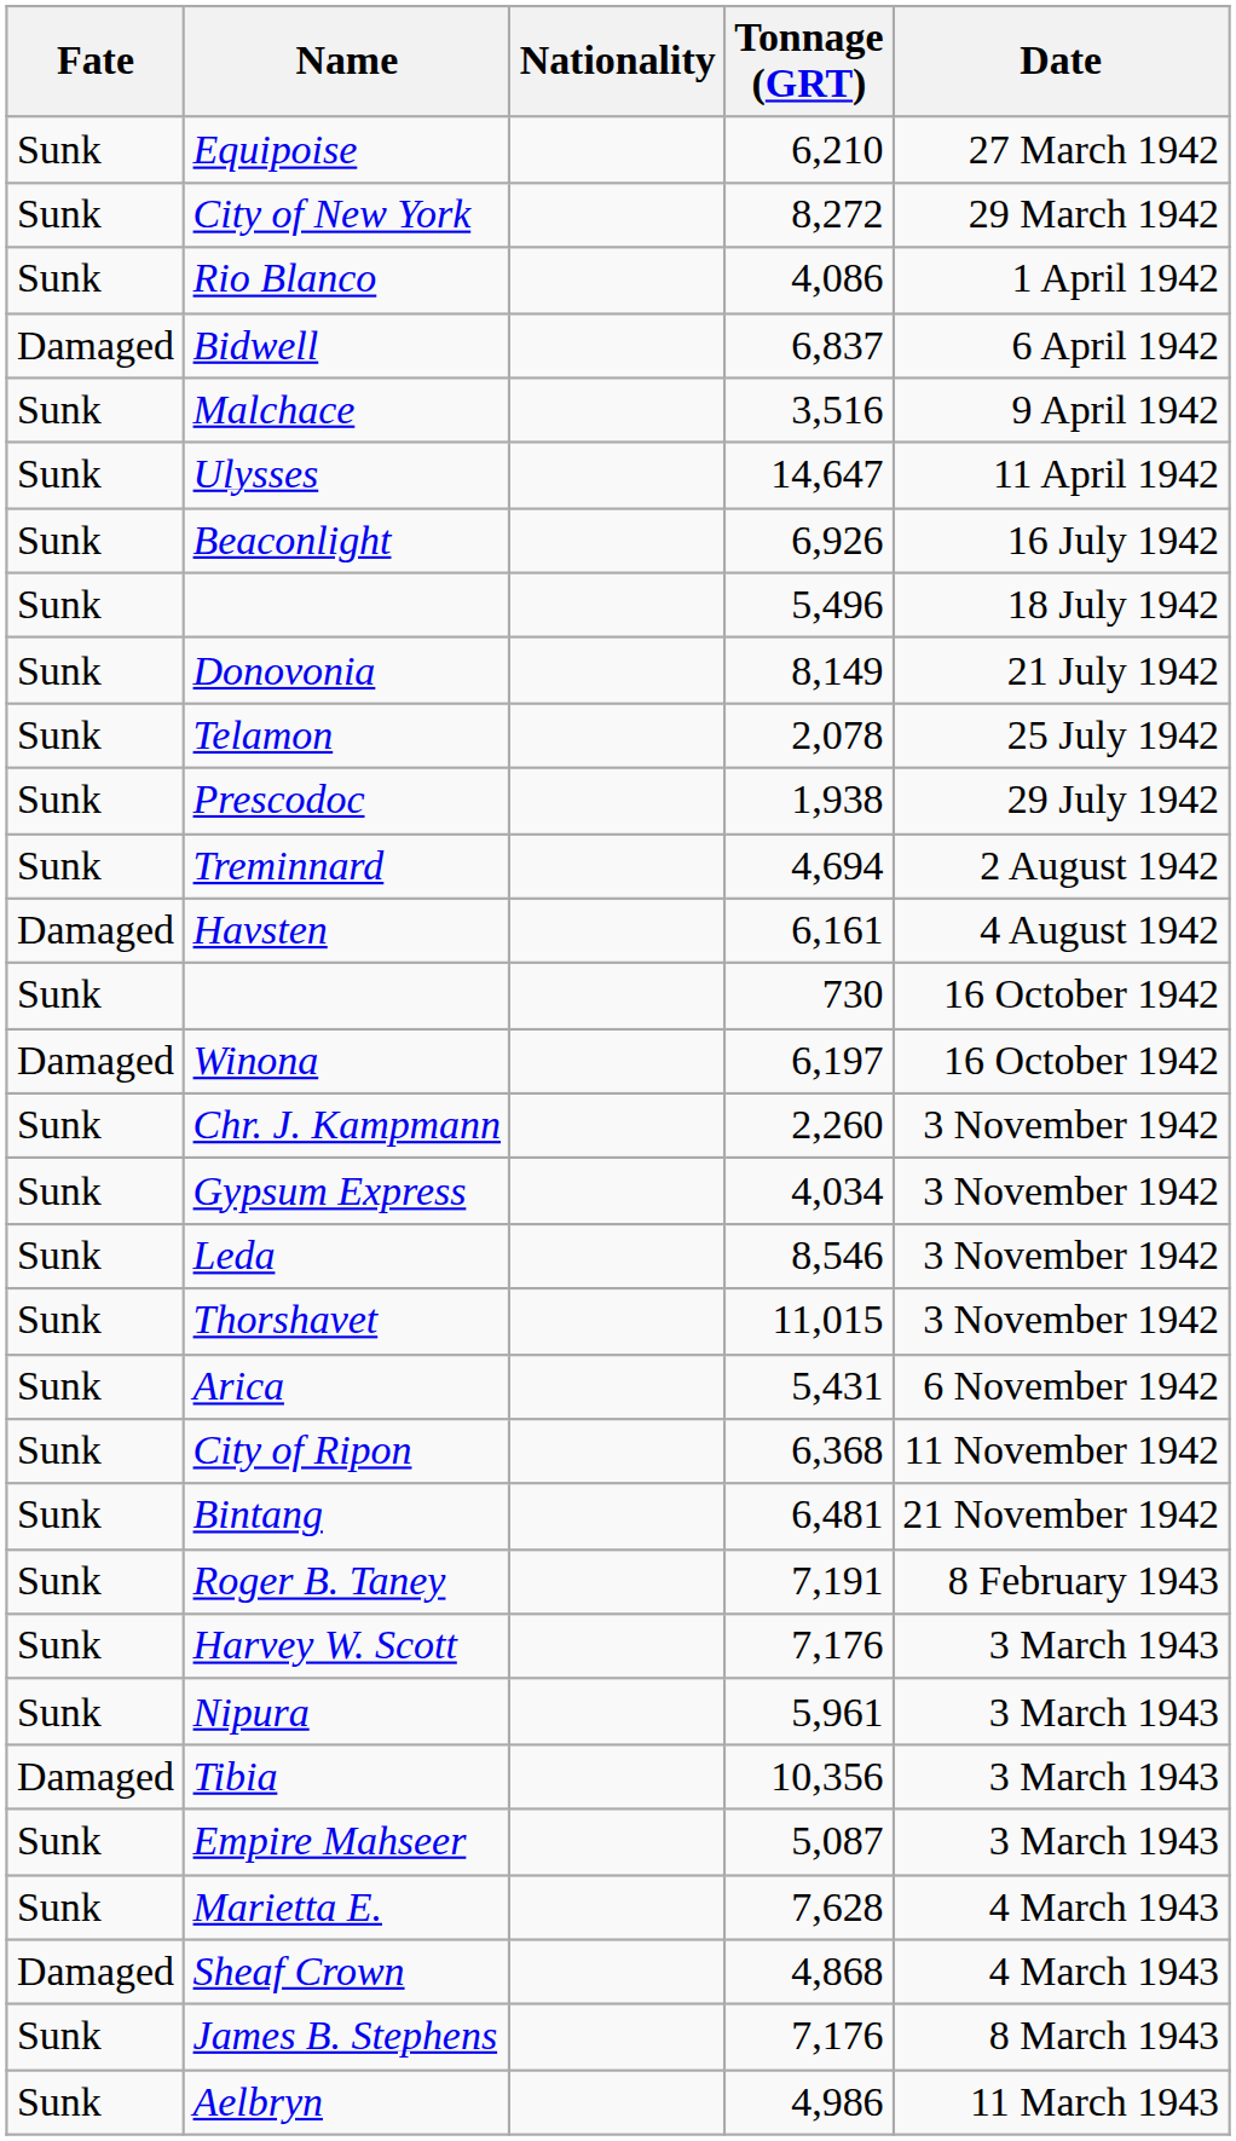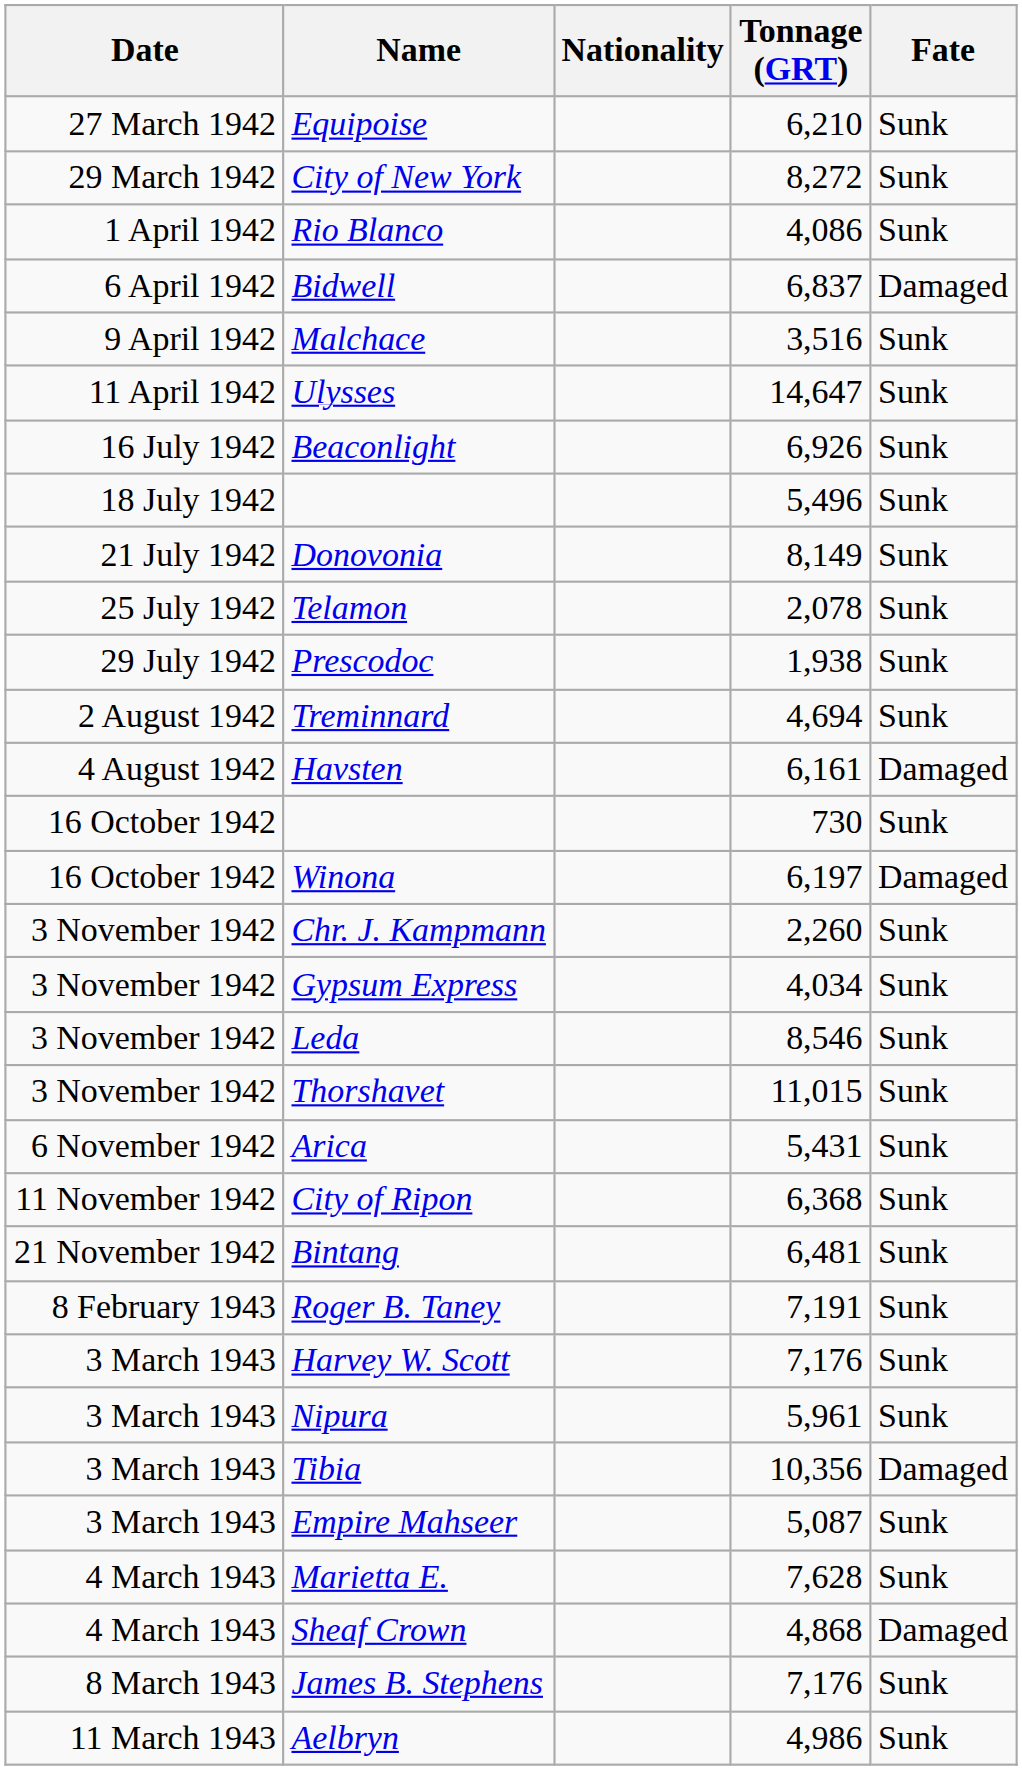columns swapped: Date <-> Fate
